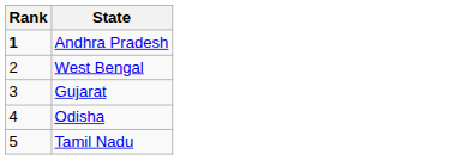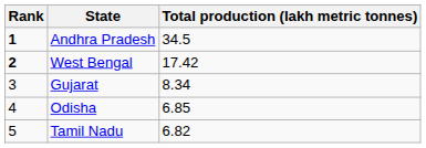+ column: Total production (lakh metric tonnes) | 34.5 | 17.42 | 8.34 | 6.85 | 6.82
West Bengal | Rank: normal -> bold
